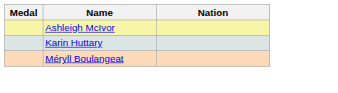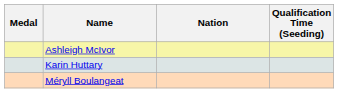+ column: Qualification Time (Seeding)
